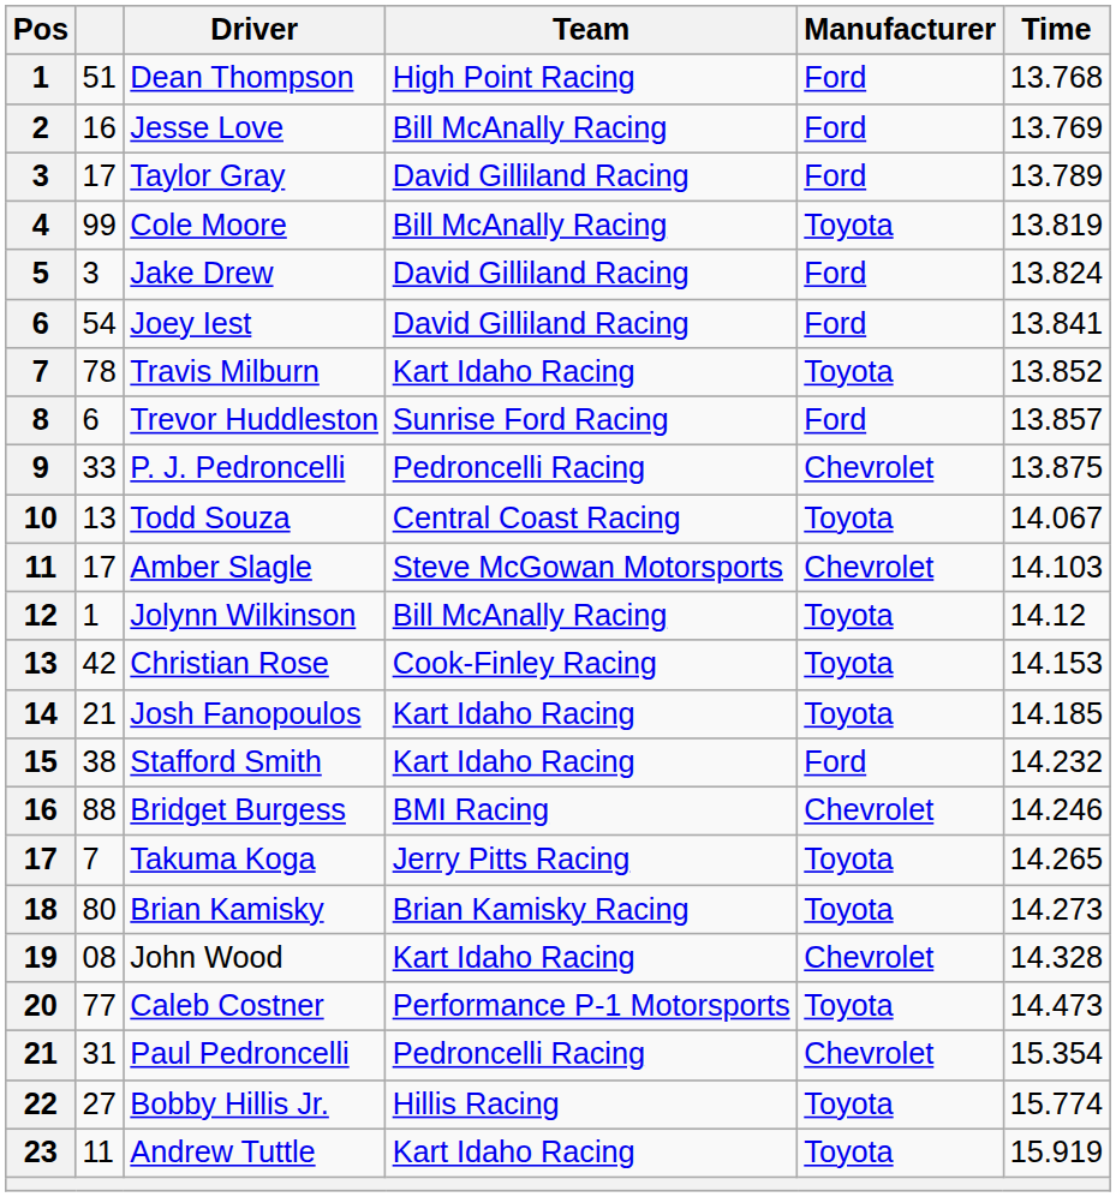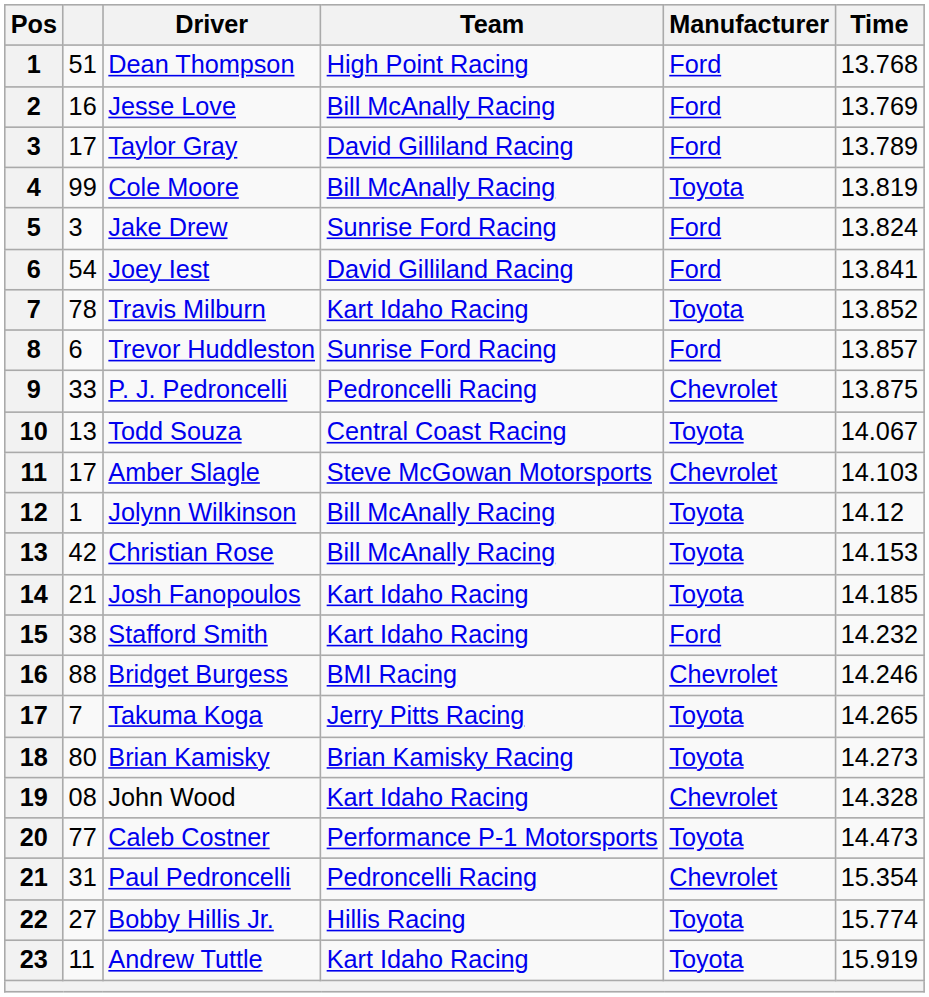Jake Drew | Team: David Gilliland Racing -> Sunrise Ford Racing
Christian Rose | Team: Cook-Finley Racing -> Bill McAnally Racing
